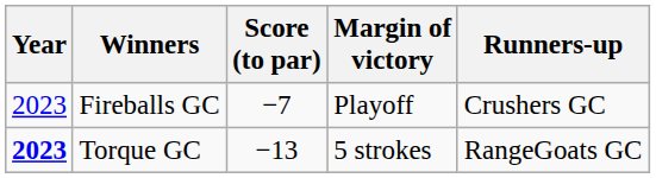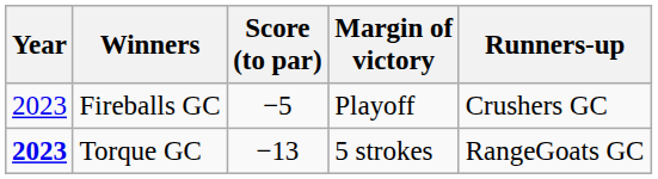Fireballs GC | Score (to par): −7 -> −5
